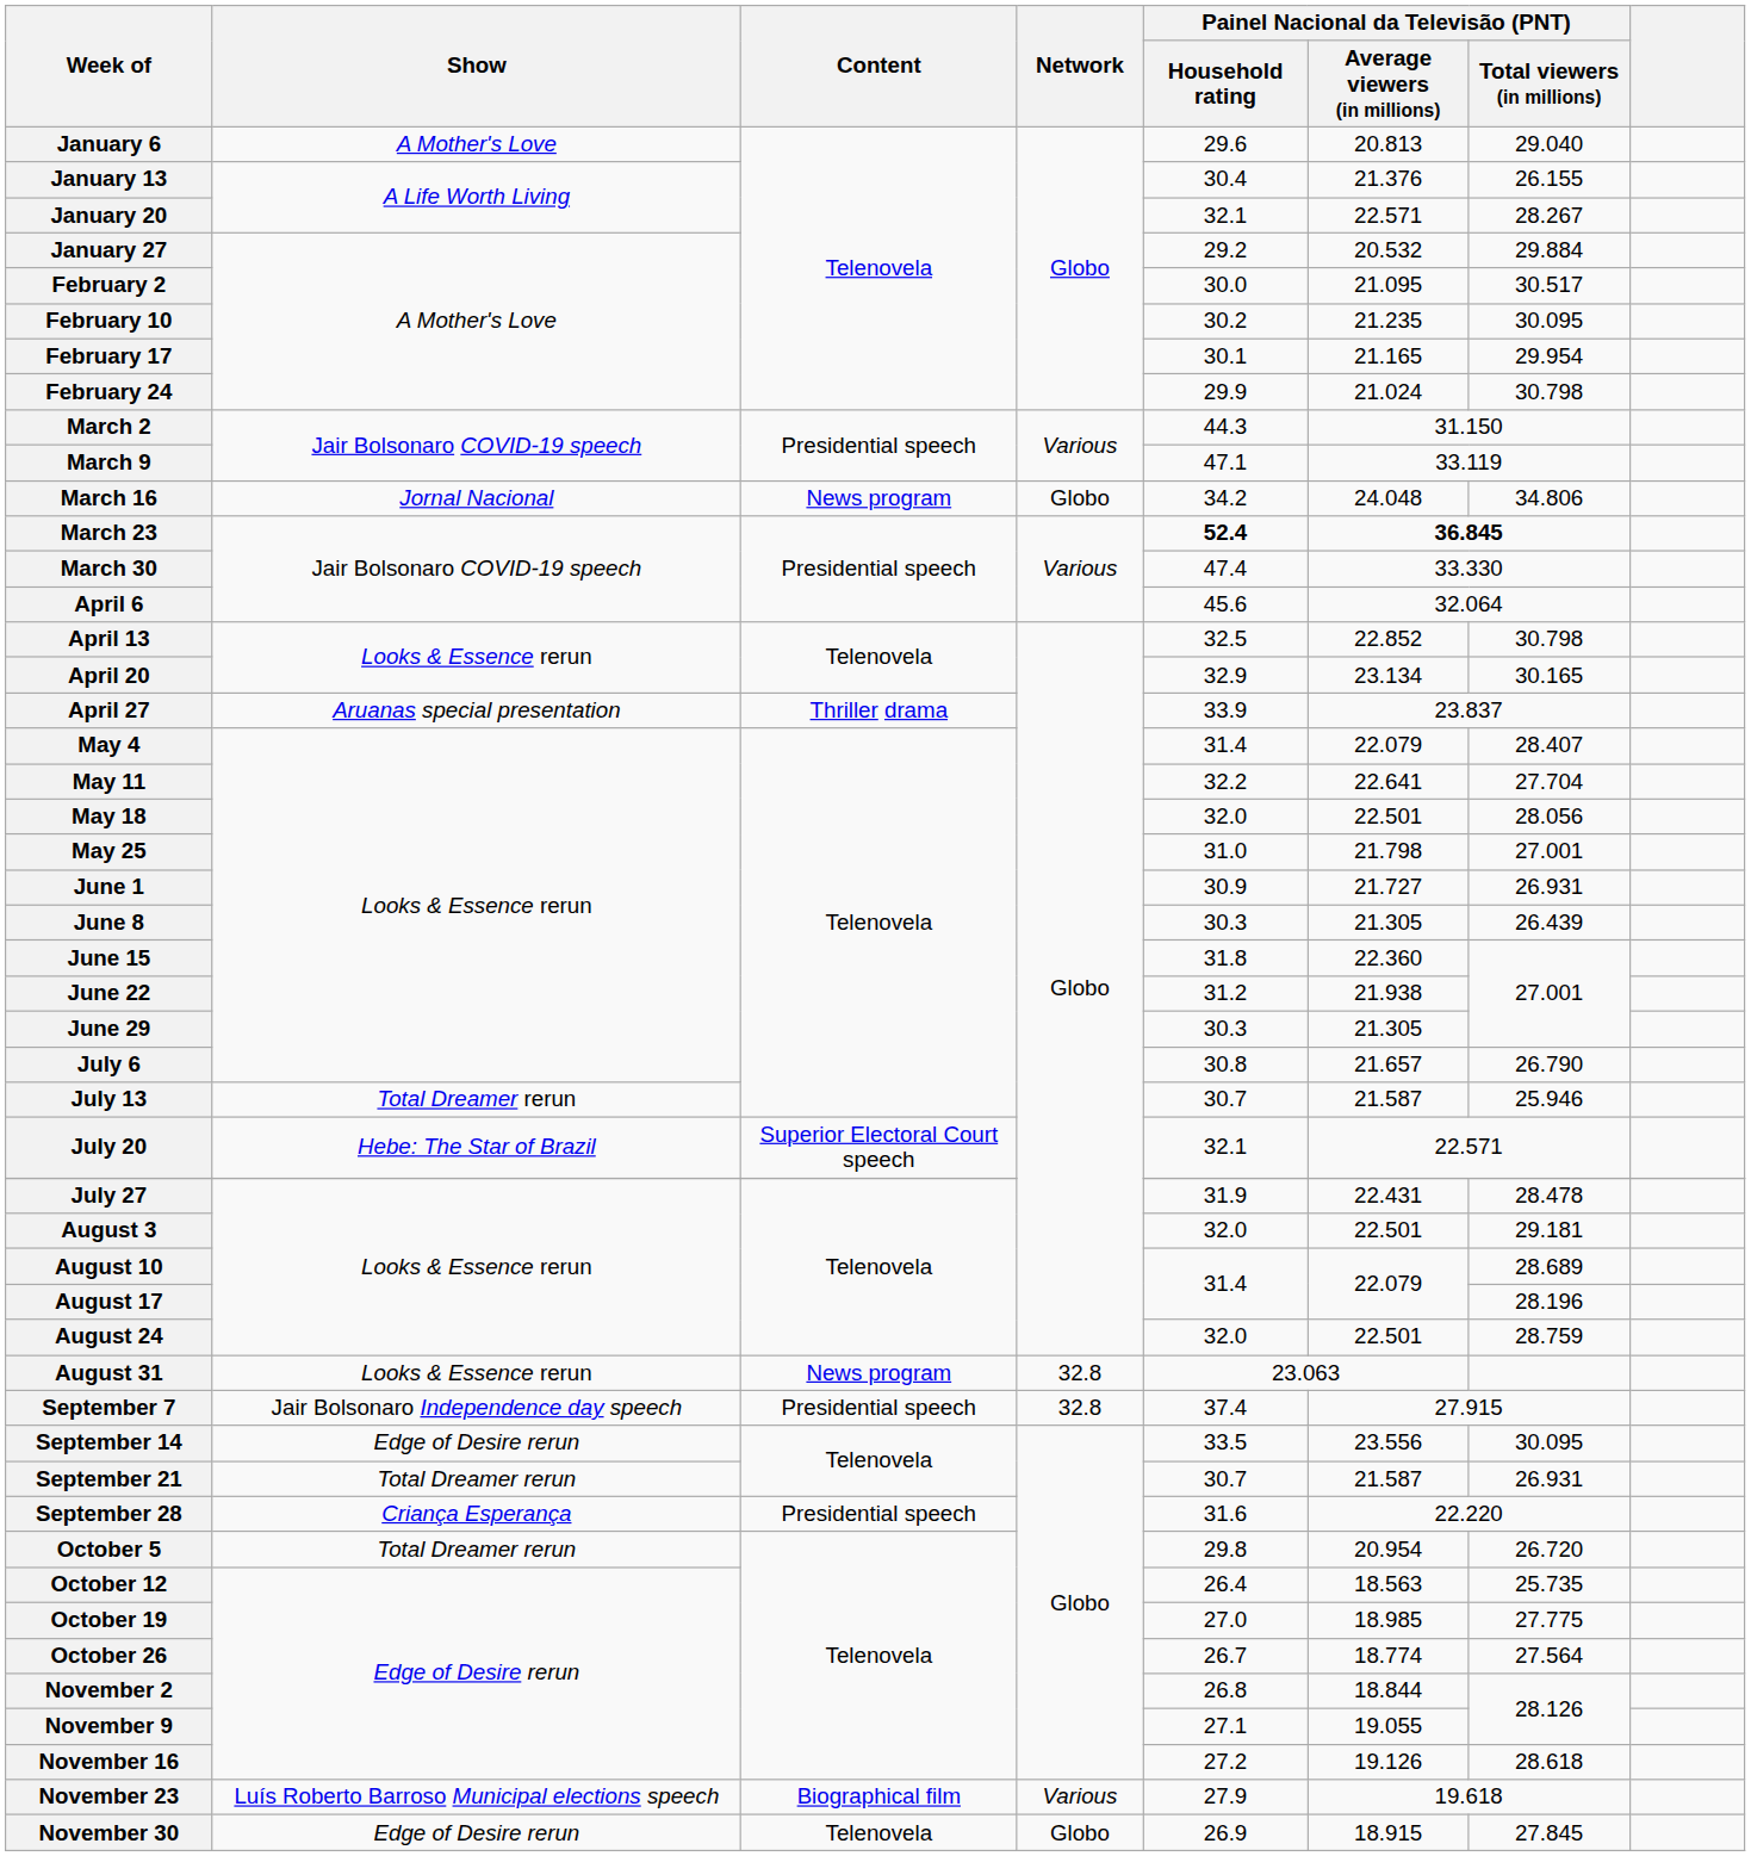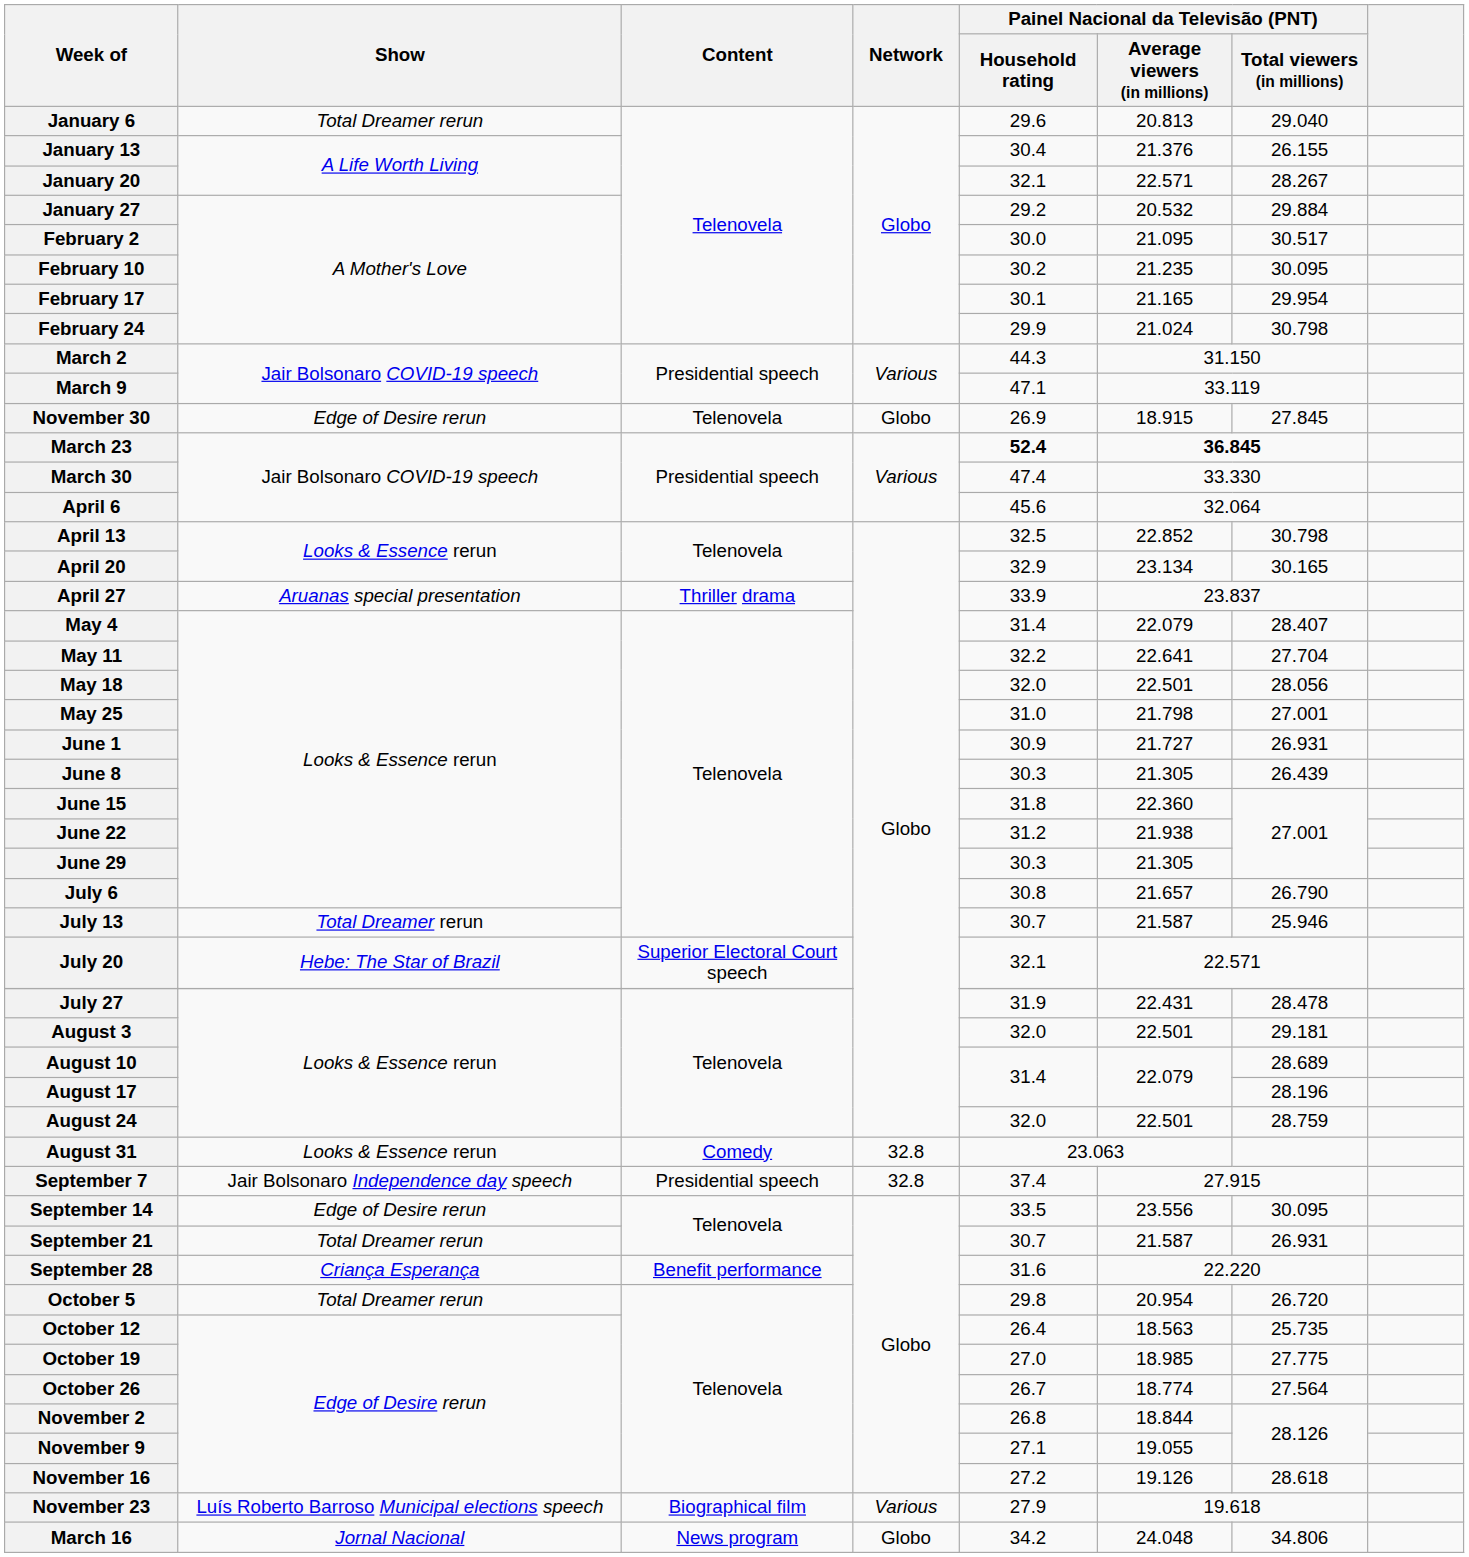January 6 | Show: A Mother's Love -> Total Dreamer rerun
rows swapped: March 16 <-> November 30
August 31 | Content: News program -> Comedy
September 28 | Content: Presidential speech -> Benefit performance
